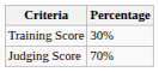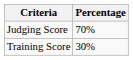rows swapped: Training Score <-> Judging Score
